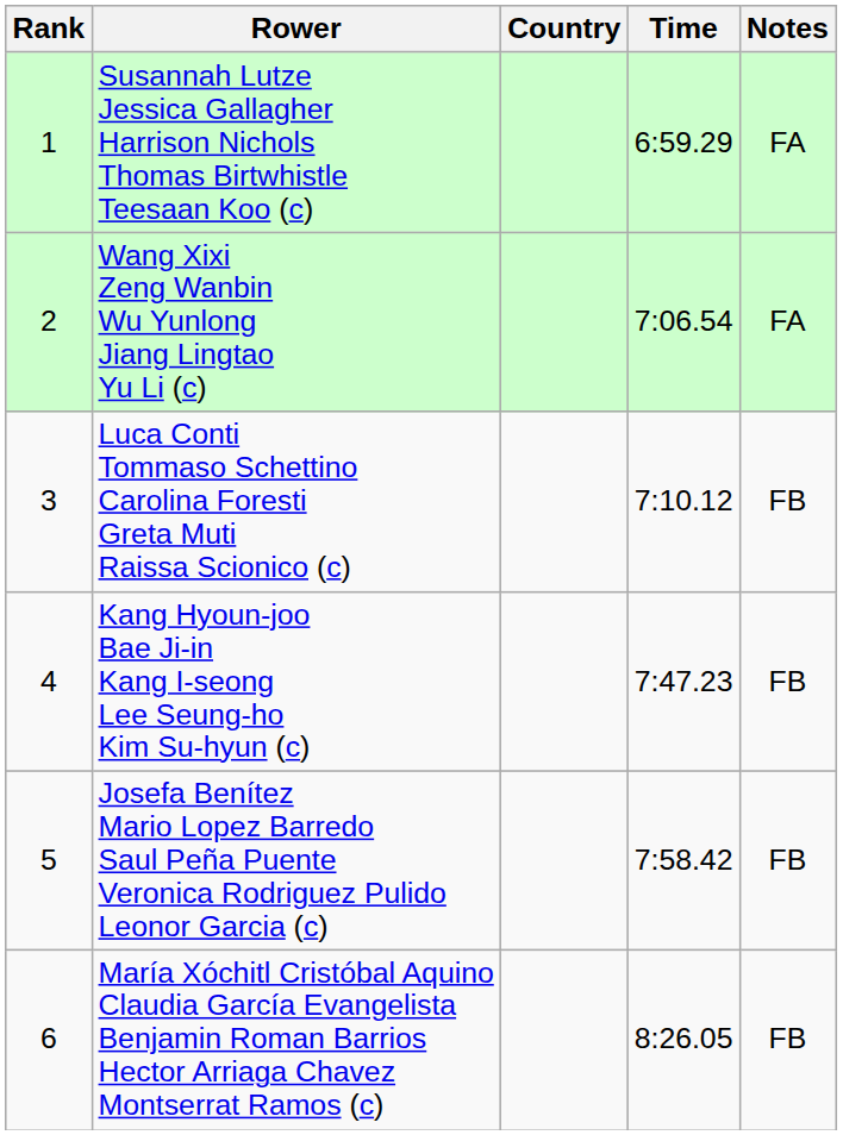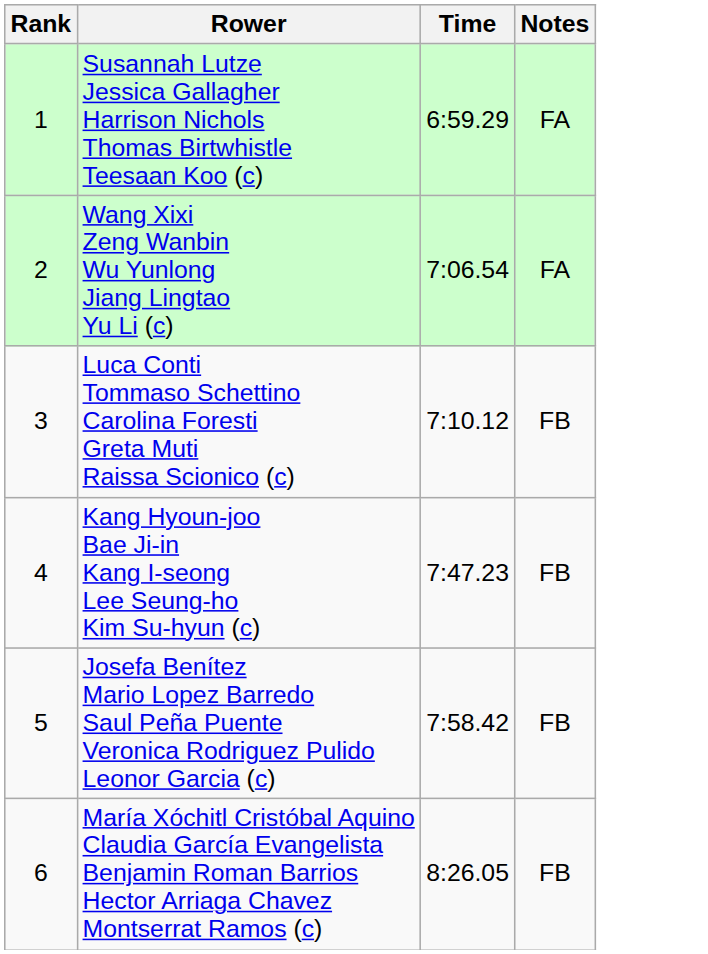- column: Country
